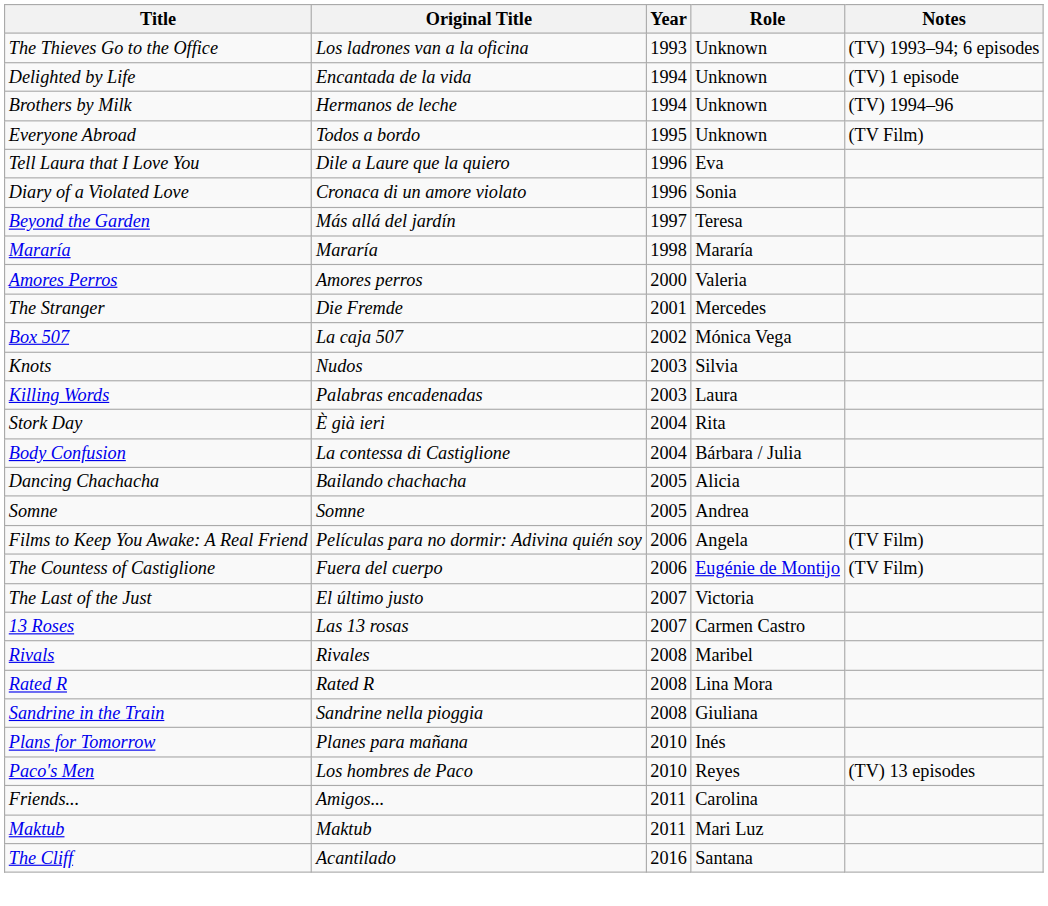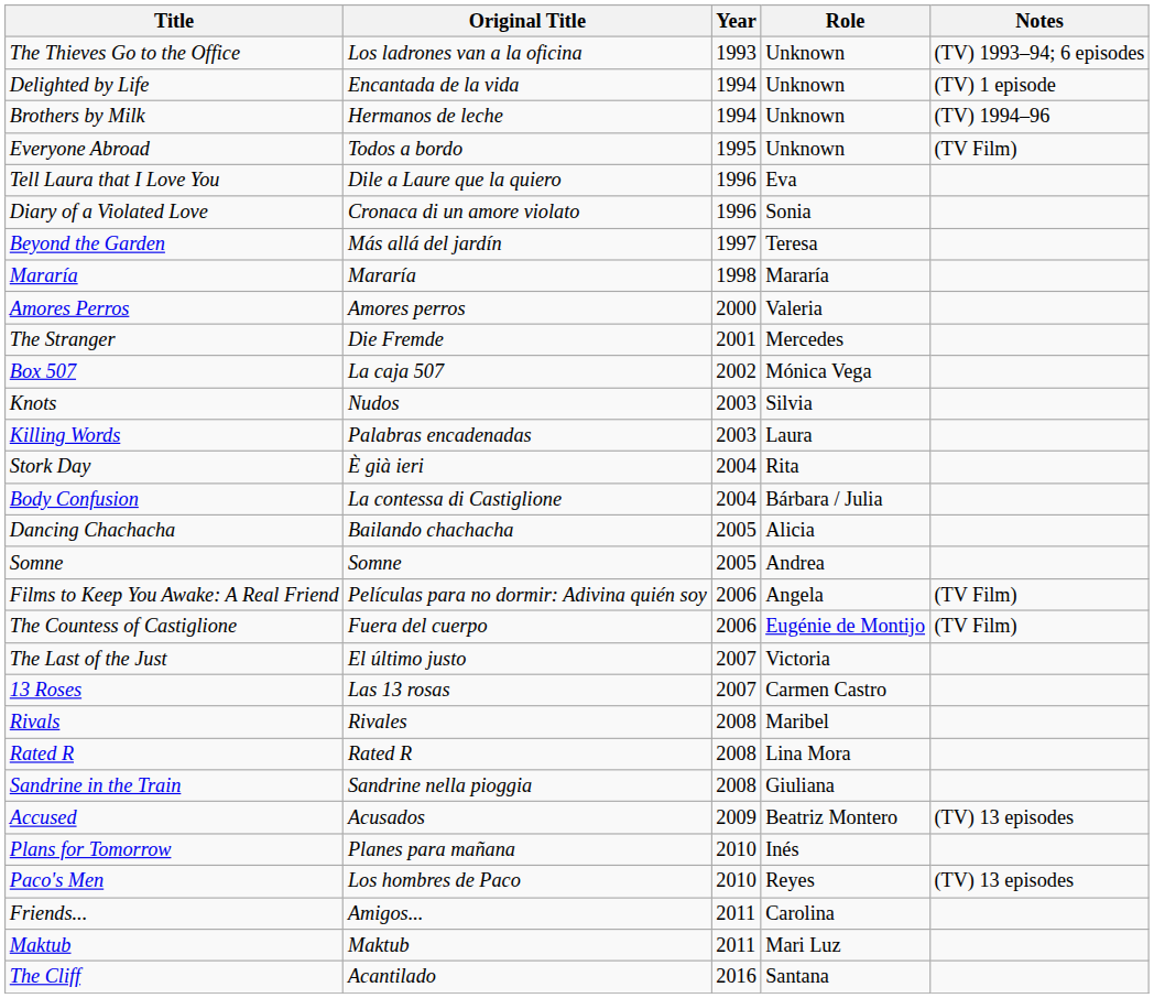+ row: Accused | Acusados | 2009 | Beatriz Montero | (TV) 13 episodes
